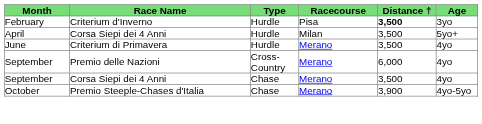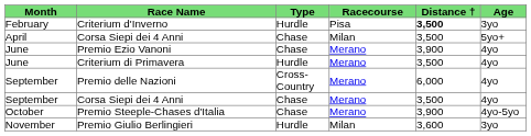April / Corsa Siepi dei 4 Anni | Type: Hurdle -> Chase
+ row: June | Premio Ezio Vanoni | Chase | Merano | 3,900 | 4yo
+ row: November | Premio Giulio Berlingieri | Hurdle | Milan | 3,600 | 3yo
